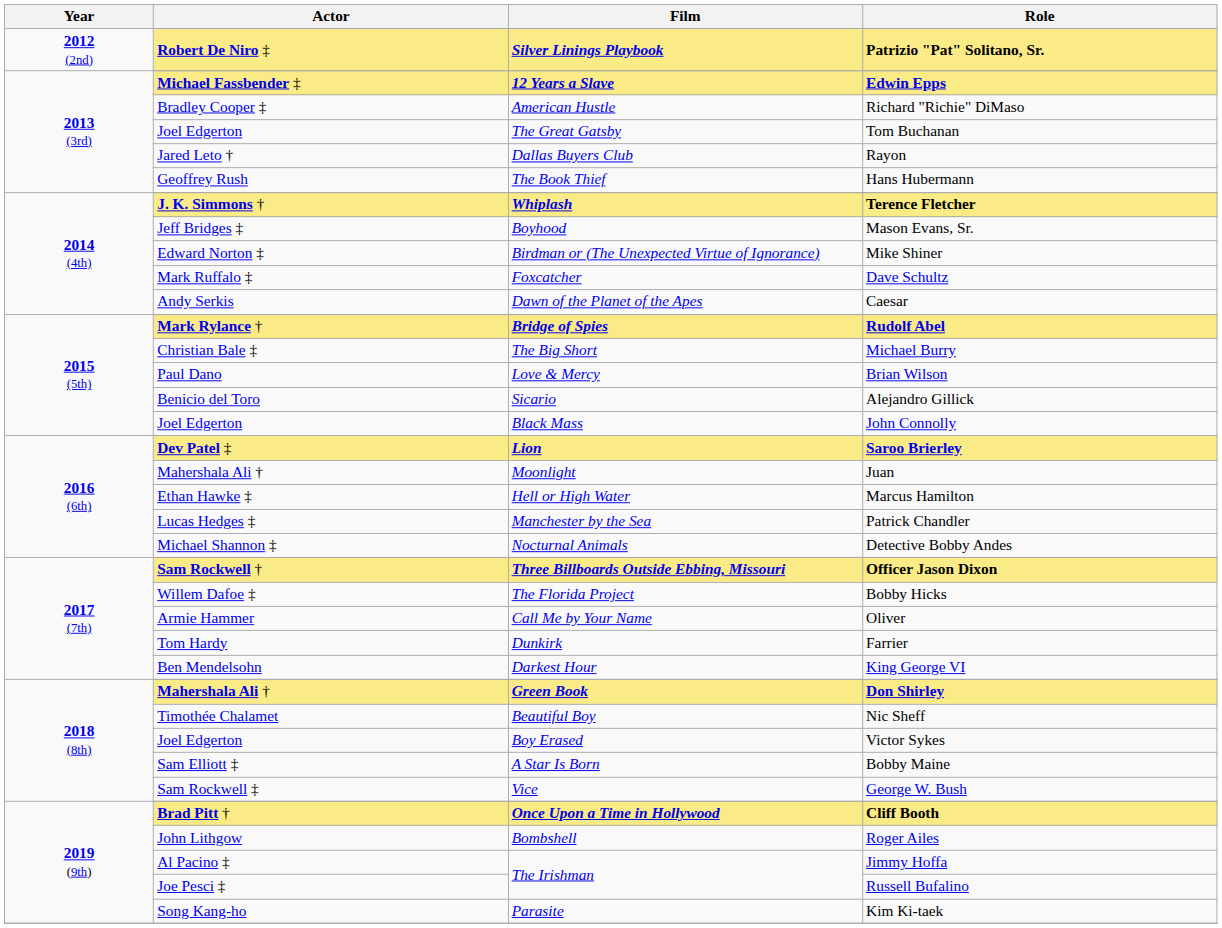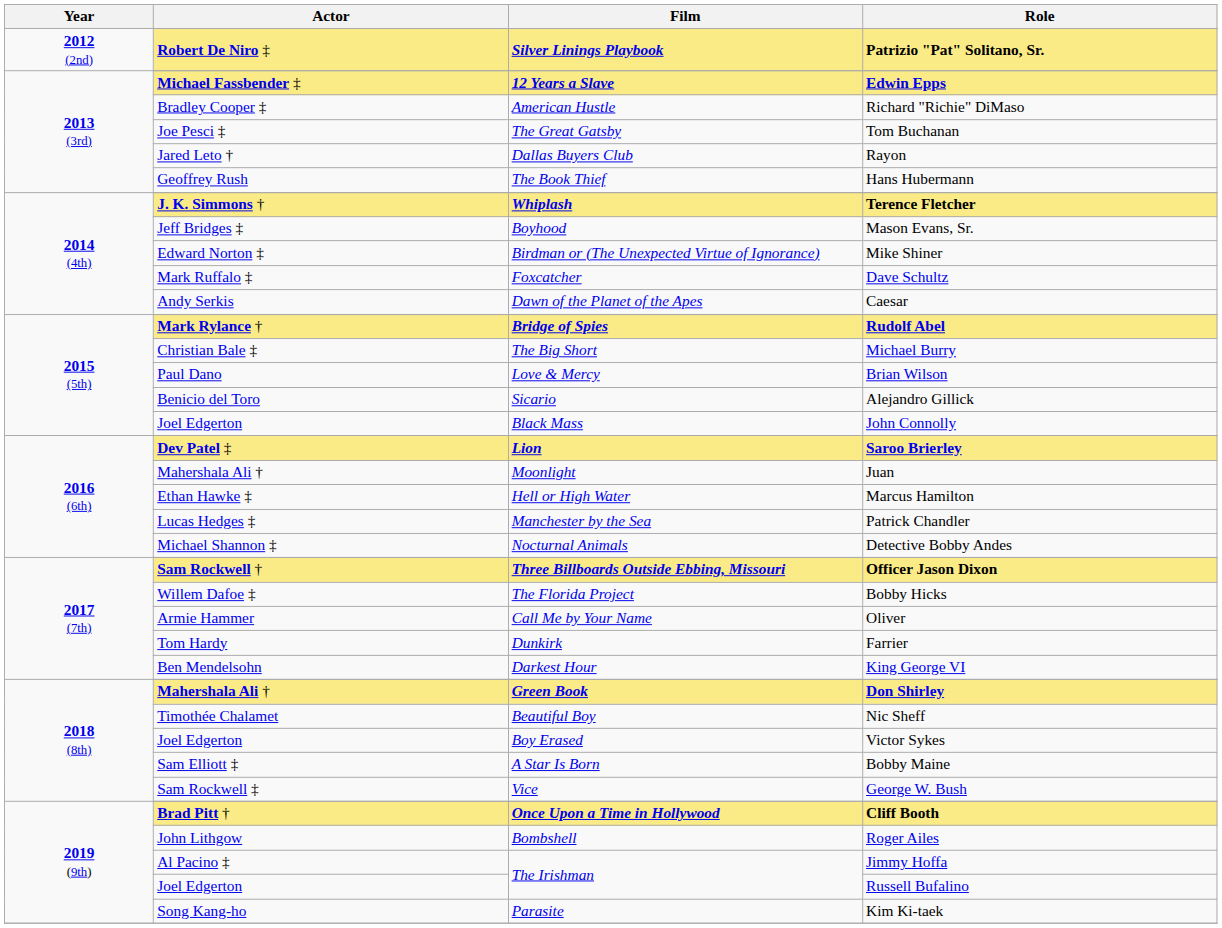Tom Buchanan | Actor: Joel Edgerton -> Joe Pesci ‡
Russell Bufalino | Actor: Joe Pesci ‡ -> Joel Edgerton
